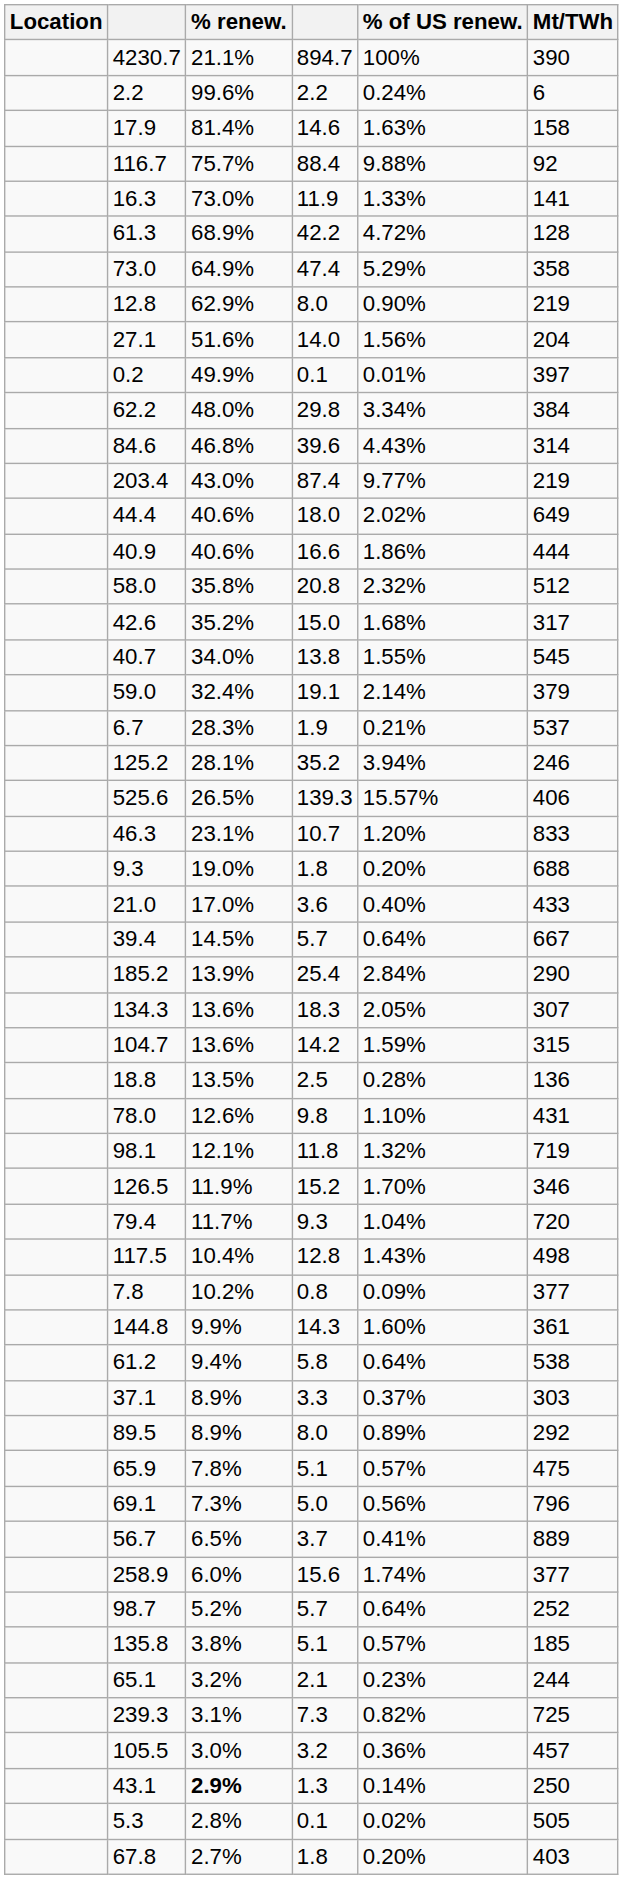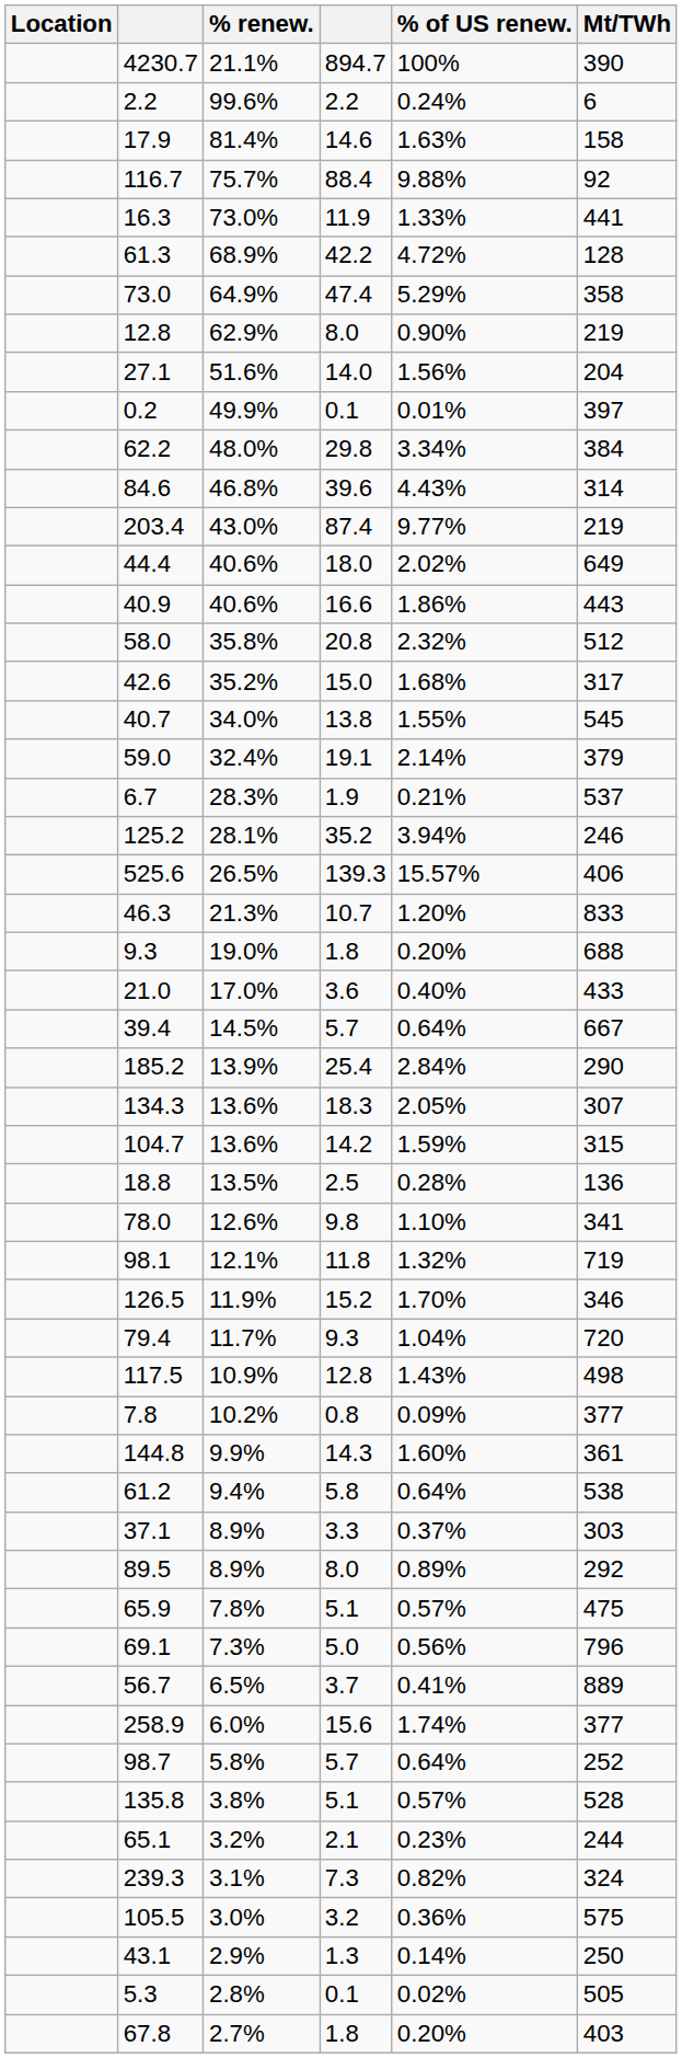16.3 | Mt/TWh: 141 -> 441
40.9 | Mt/TWh: 444 -> 443
46.3 | % renew.: 23.1% -> 21.3%
78.0 | Mt/TWh: 431 -> 341
117.5 | % renew.: 10.4% -> 10.9%
98.7 | % renew.: 5.2% -> 5.8%
135.8 | Mt/TWh: 185 -> 528
239.3 | Mt/TWh: 725 -> 324
105.5 | Mt/TWh: 457 -> 575
43.1 | % renew.: bold -> normal
